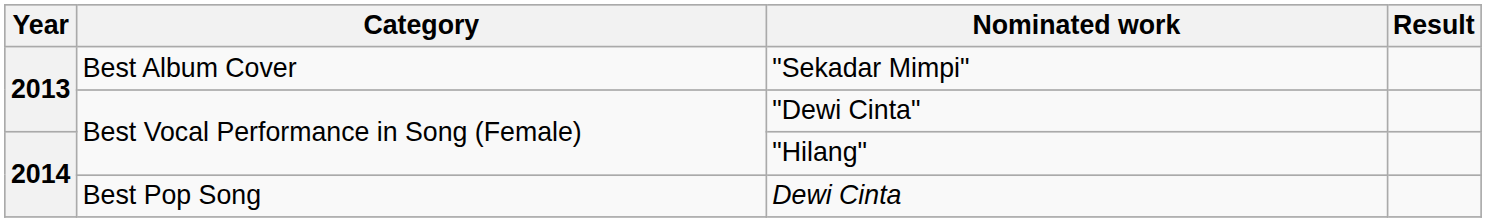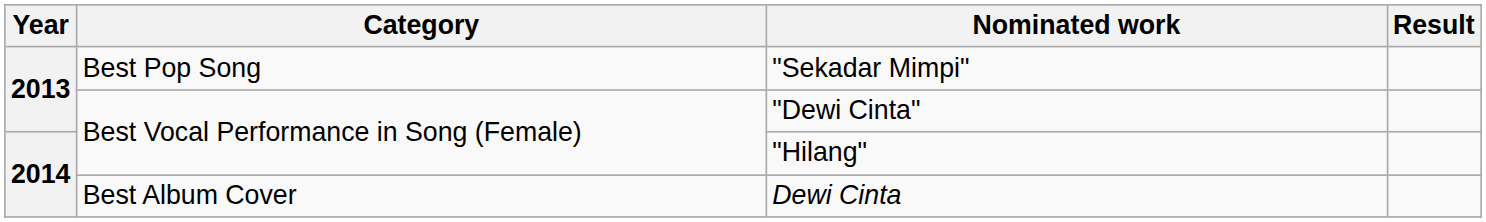"Sekadar Mimpi" | Category: Best Album Cover -> Best Pop Song
Dewi Cinta | Category: Best Pop Song -> Best Album Cover
